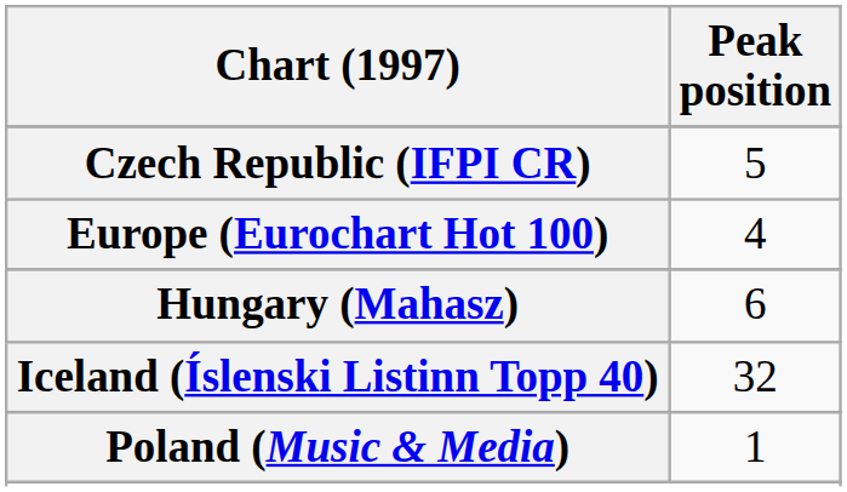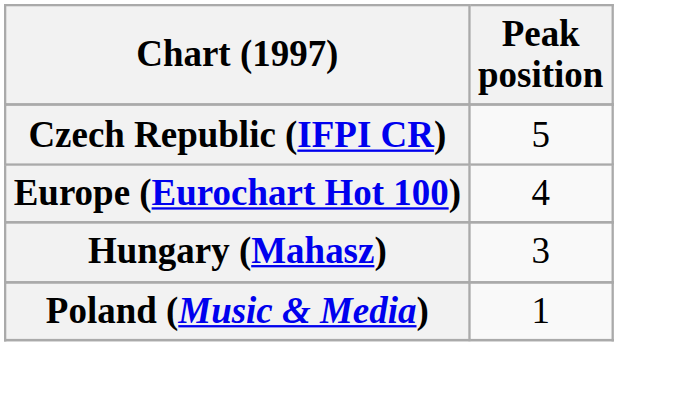Hungary (Mahasz) | Peak position: 6 -> 3
- row: Iceland (Íslenski Listinn Topp 40) | 32
